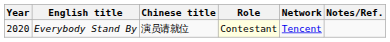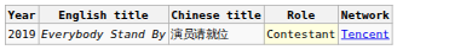- column: Notes/Ref.
Everybody Stand By | Year: 2020 -> 2019
